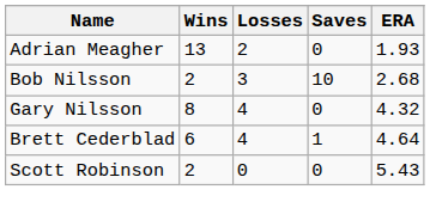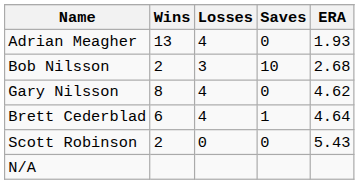Adrian Meagher | Losses: 2 -> 4
Gary Nilsson | ERA: 4.32 -> 4.62
+ row: N/A
